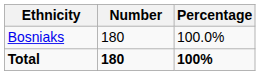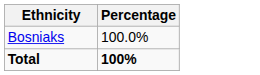- column: Number | 180 | 180
